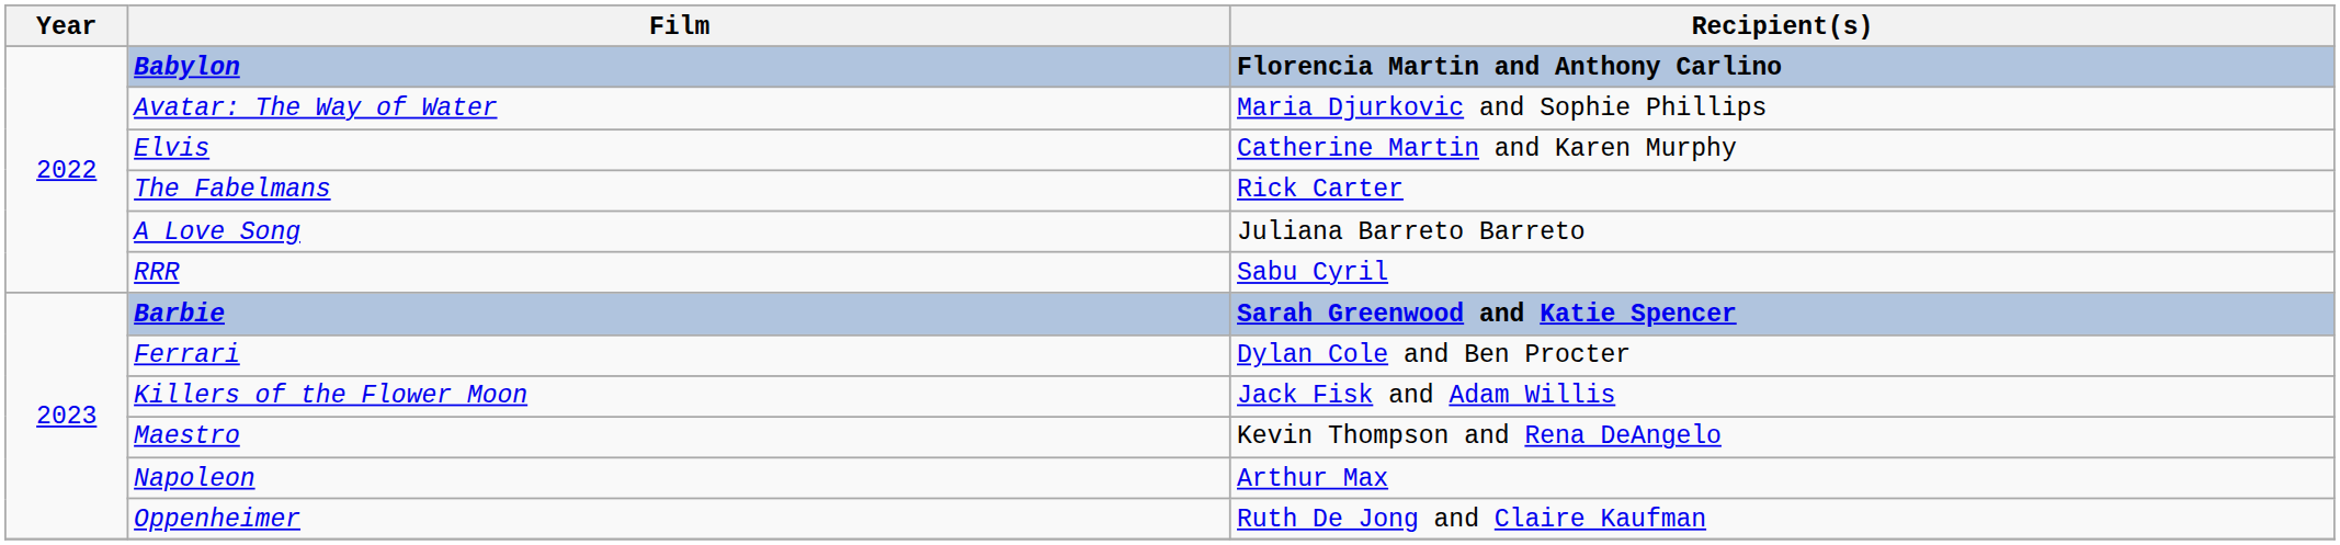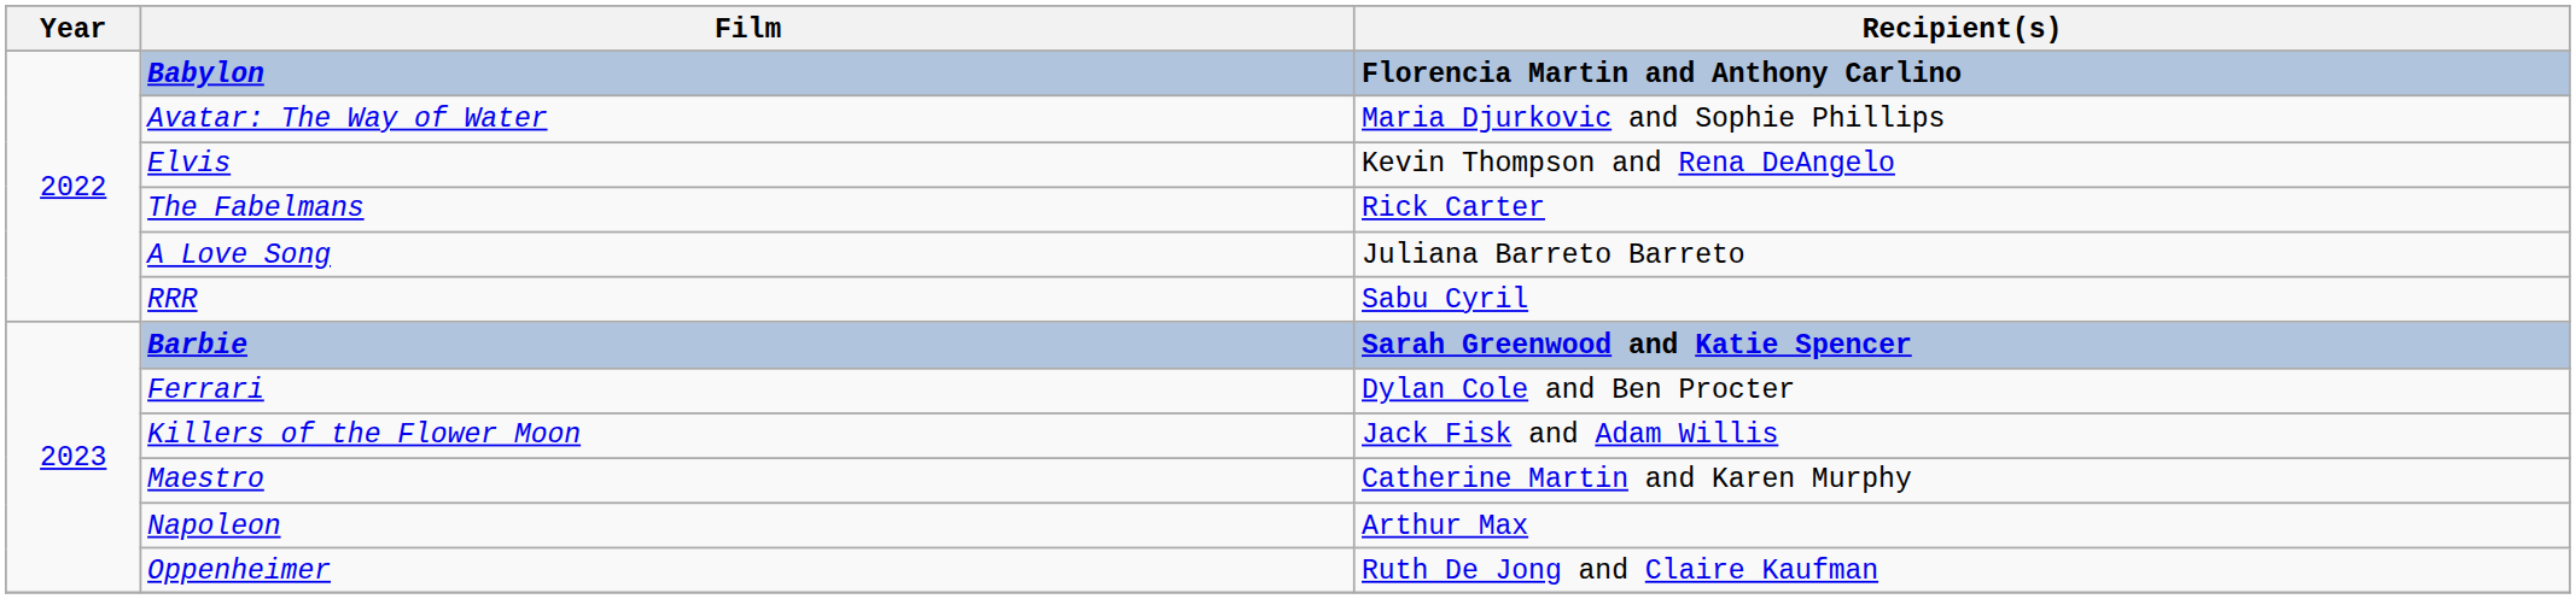Elvis | Recipient(s): Catherine Martin and Karen Murphy -> Kevin Thompson and Rena DeAngelo
Maestro | Recipient(s): Kevin Thompson and Rena DeAngelo -> Catherine Martin and Karen Murphy
